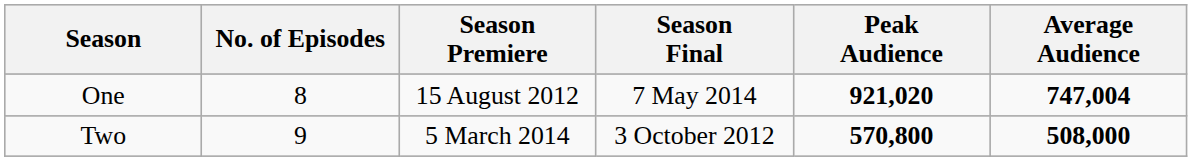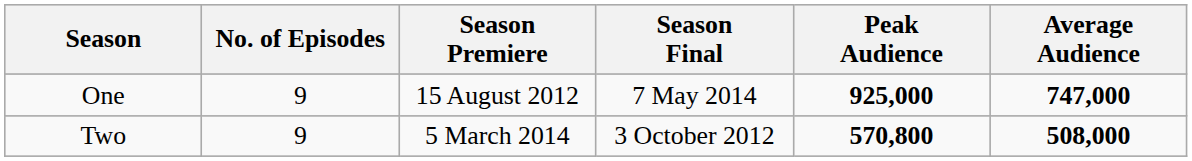One | No. of Episodes: 8 -> 9
One | Peak Audience: 921,020 -> 925,000
One | Average Audience: 747,004 -> 747,000
